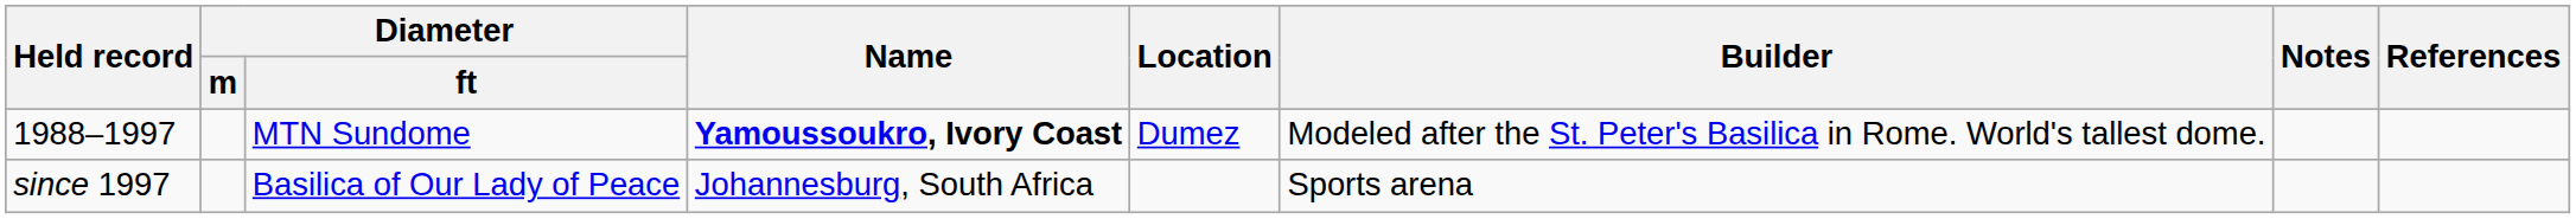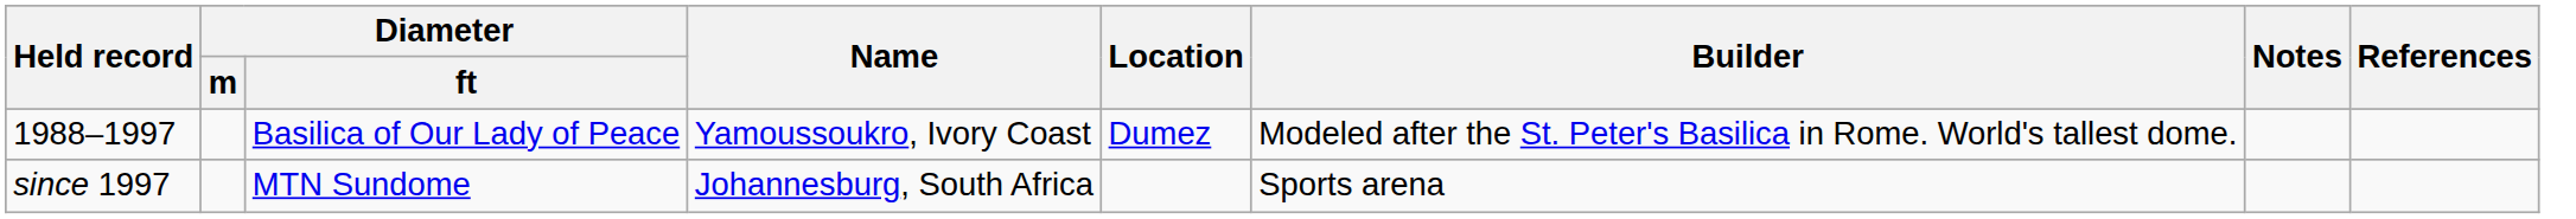1988–1997 | Diameter / ft: MTN Sundome -> Basilica of Our Lady of Peace
1988–1997 | Name: bold -> normal
since 1997 | Diameter / ft: Basilica of Our Lady of Peace -> MTN Sundome
